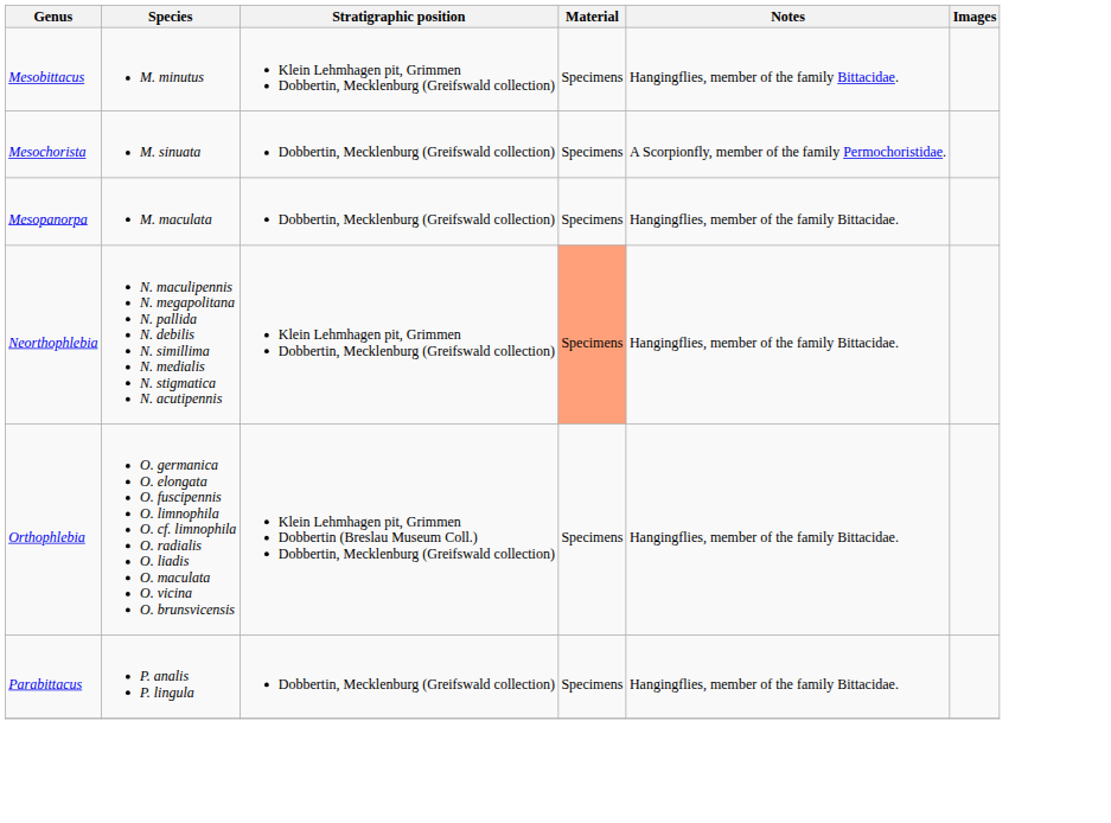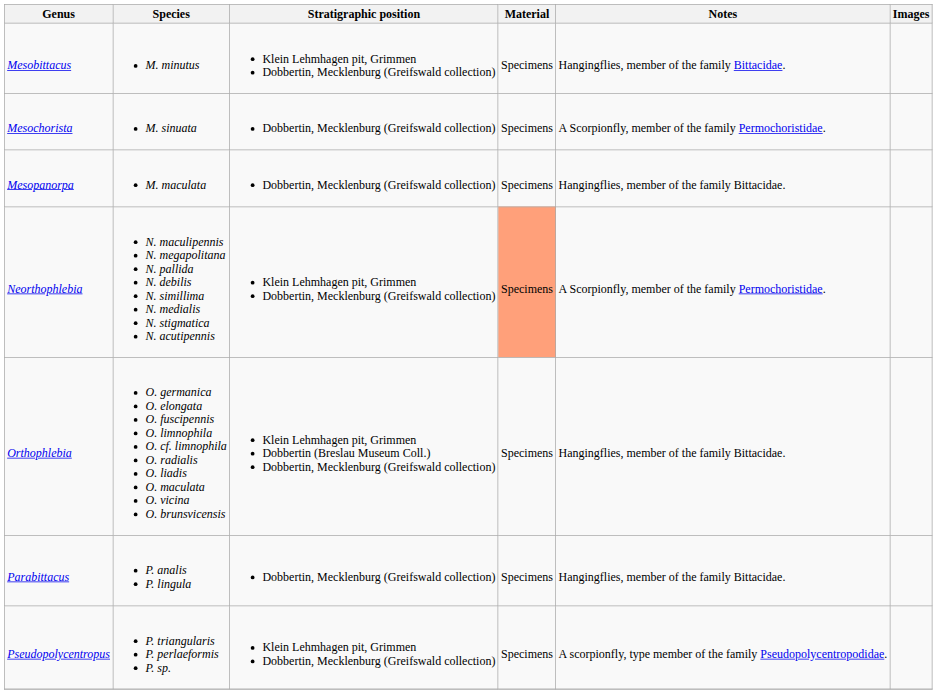Neorthophlebia | Notes: Hangingflies, member of the family Bittacidae. -> A Scorpionfly, member of the family Permochoristidae.
+ row: Pseudopolycentropus | P. triangularis P. perlaeformis P. sp. | Klein Lehmhagen pit, Grimmen Dobbertin, Mecklenburg (Greifswald collection) | Specimens | A scorpionfly, type member of the family Pseudopolycentropodidae.
